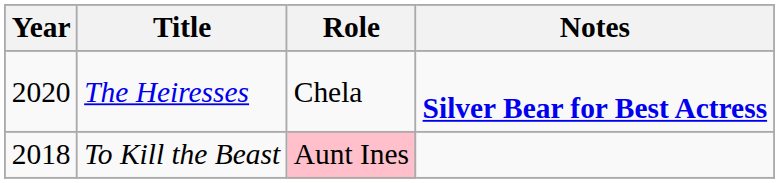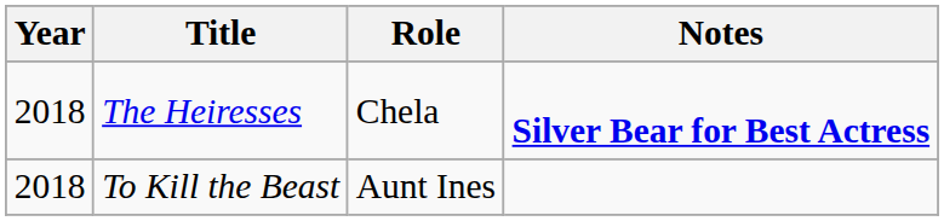The Heiresses | Year: 2020 -> 2018
To Kill the Beast | Role: pink background -> no background
